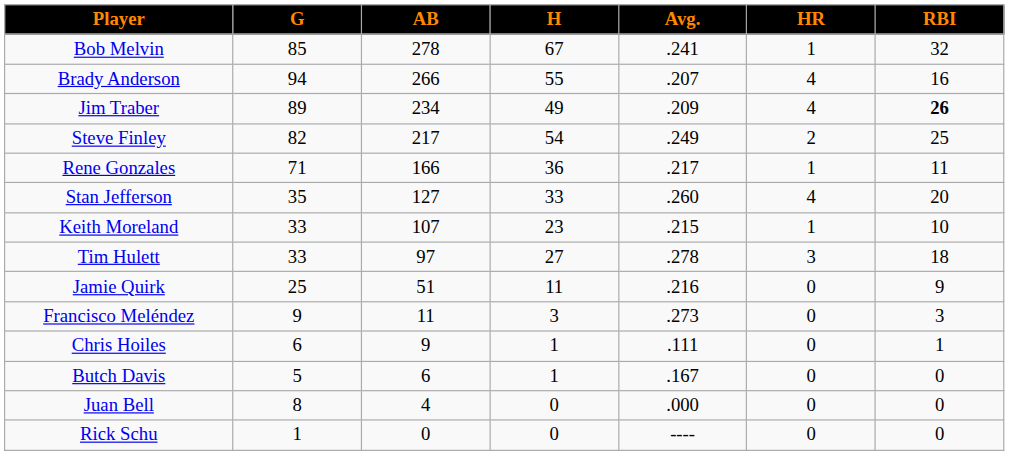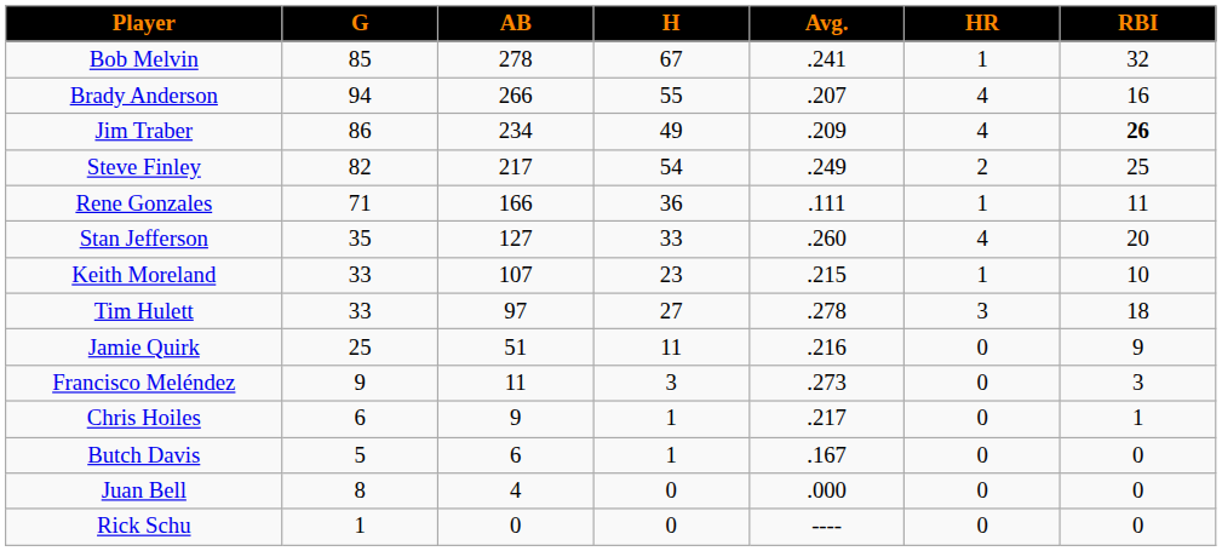Jim Traber | G: 89 -> 86
Rene Gonzales | Avg.: .217 -> .111
Chris Hoiles | Avg.: .111 -> .217
